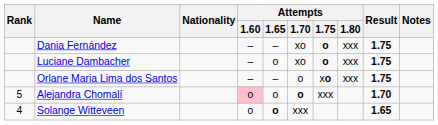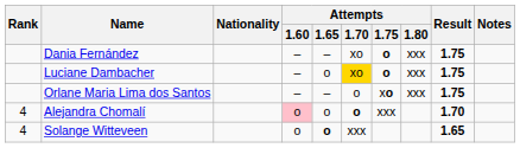Luciane Dambacher | Attempts / 1.70: no background -> gold background
Alejandra Chomalí | Rank: 5 -> 4
